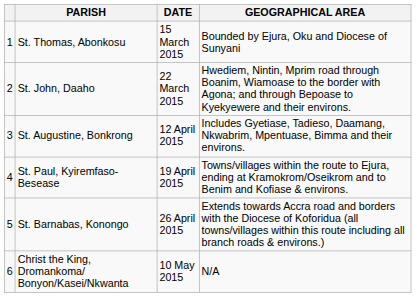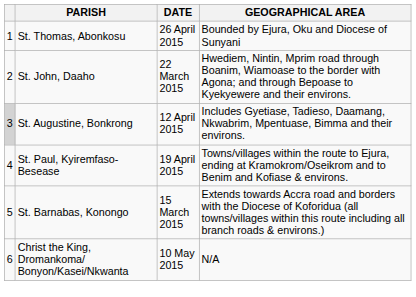St. Thomas, Abonkosu | DATE: 15 March 2015 -> 26 April 2015
St. Augustine, Bonkrong | column 1: no background -> lightgrey background
St. Barnabas, Konongo | DATE: 26 April 2015 -> 15 March 2015
